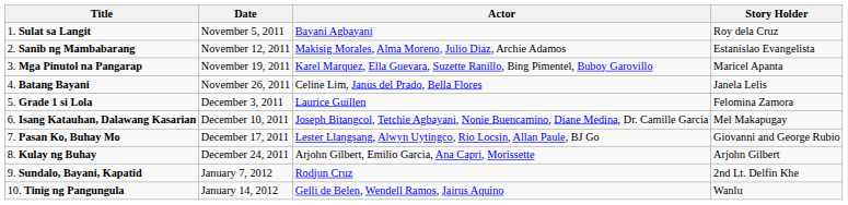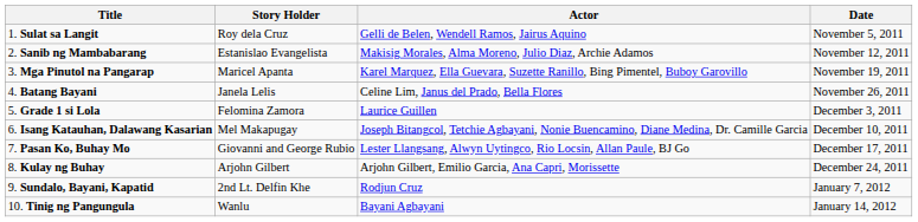columns swapped: Story Holder <-> Date
1. Sulat sa Langit | Actor: Bayani Agbayani -> Gelli de Belen, Wendell Ramos, Jairus Aquino
10. Tinig ng Pangungula | Actor: Gelli de Belen, Wendell Ramos, Jairus Aquino -> Bayani Agbayani
